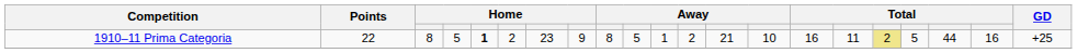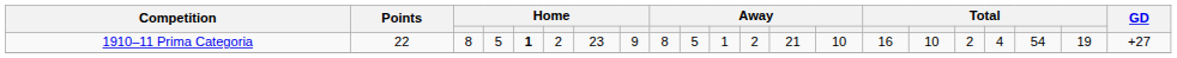1910–11 Prima Categoria | column 16: 11 -> 10
1910–11 Prima Categoria | column 17: khaki background -> no background
1910–11 Prima Categoria | column 18: 5 -> 4
1910–11 Prima Categoria | column 19: 44 -> 54
1910–11 Prima Categoria | column 20: 16 -> 19
1910–11 Prima Categoria | GD: +25 -> +27
